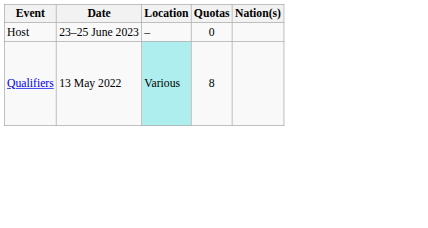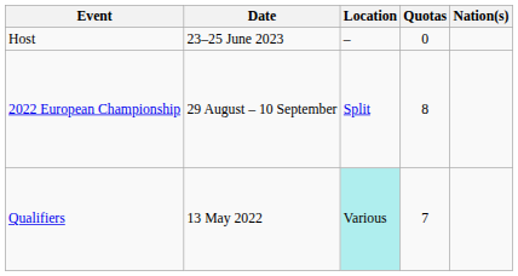+ row: 2022 European Championship | 29 August – 10 September | Split | 8
Qualifiers | Quotas: 8 -> 7
